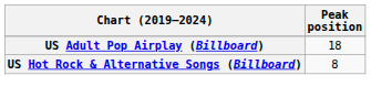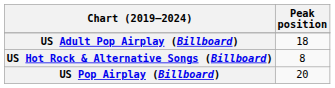+ row: US Pop Airplay (Billboard) | 20
